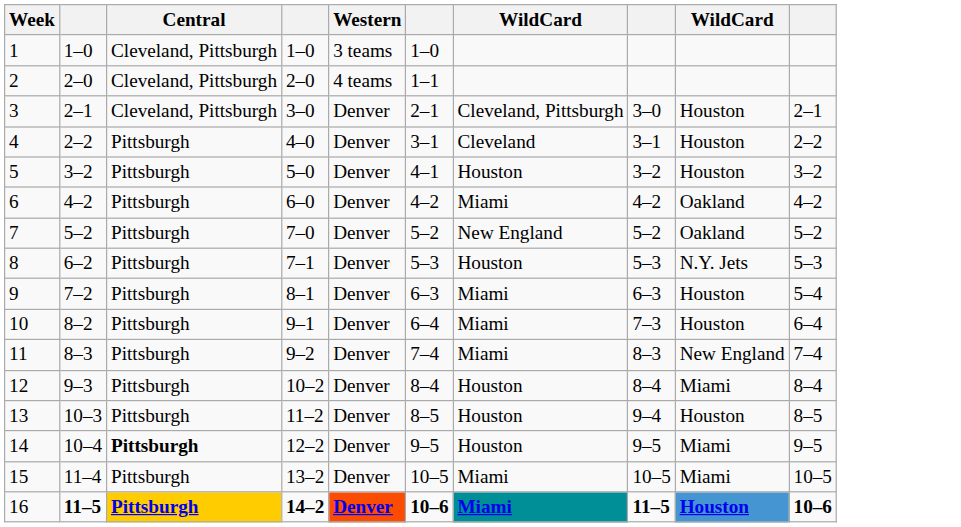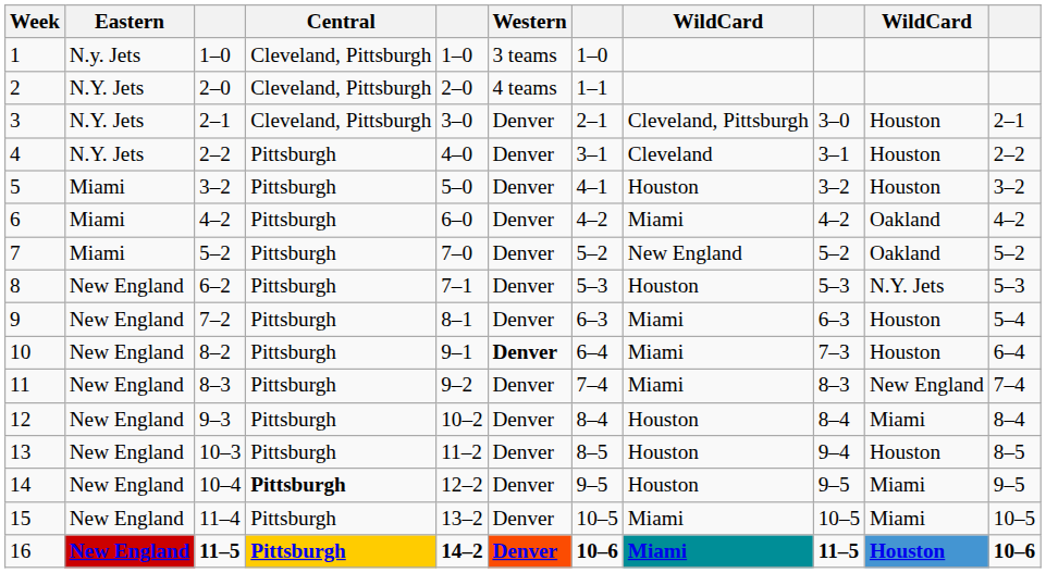+ column: Eastern | N.y. Jets | N.Y. Jets | N.Y. Jets | N.Y. Jets | Miami | Miami | Miami | New England | New England | New England | New England | New England | New England | New England | New England | New England
10 | Western: normal -> bold
